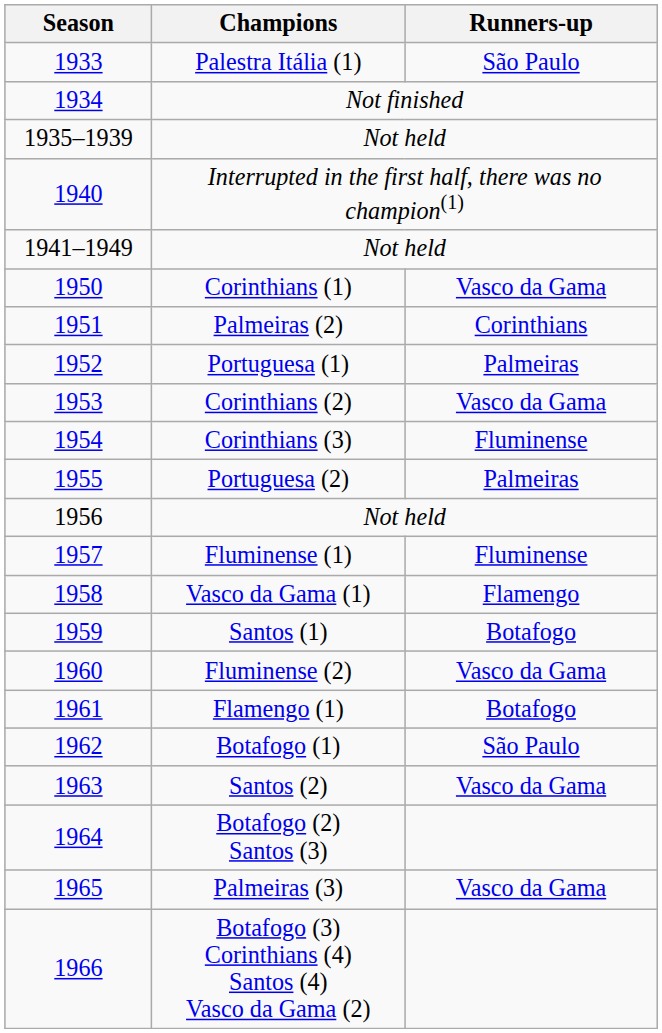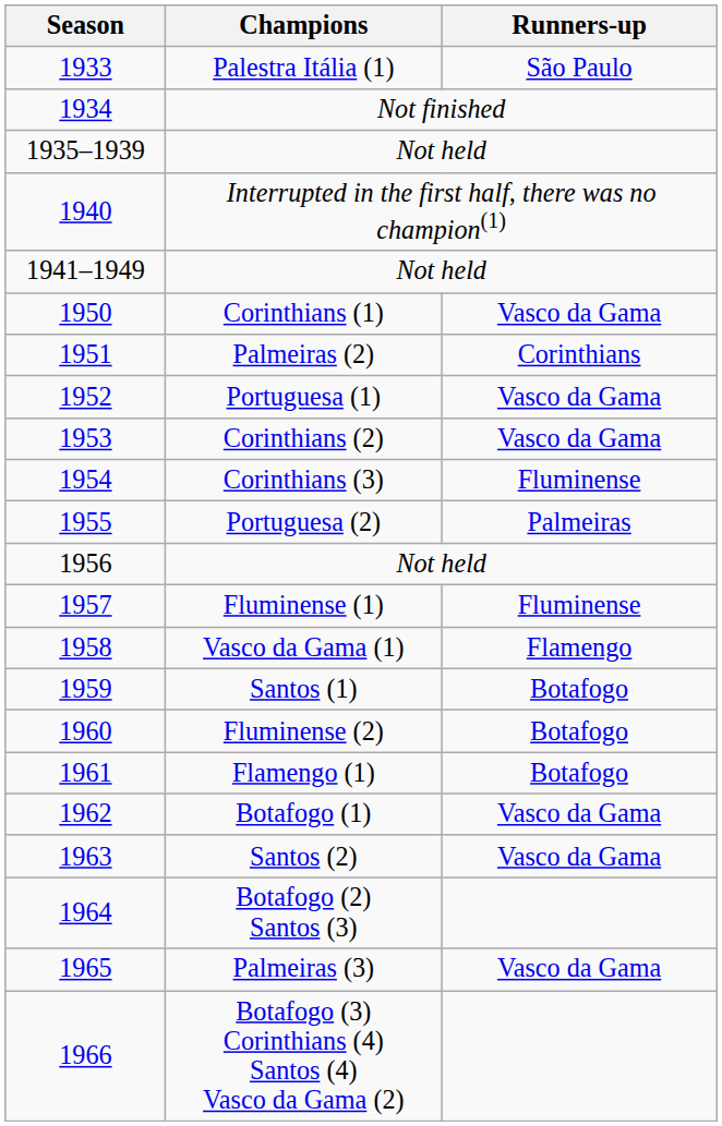Portuguesa (1) | Runners-up: Palmeiras -> Vasco da Gama
Fluminense (2) | Runners-up: Vasco da Gama -> Botafogo
Botafogo (1) | Runners-up: São Paulo -> Vasco da Gama
